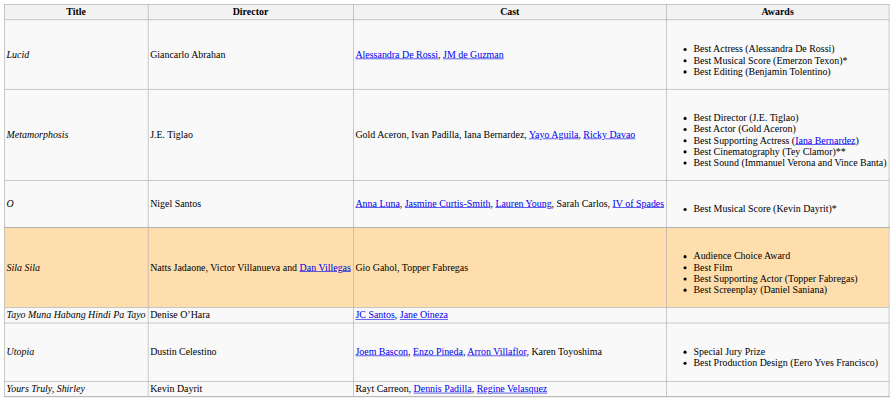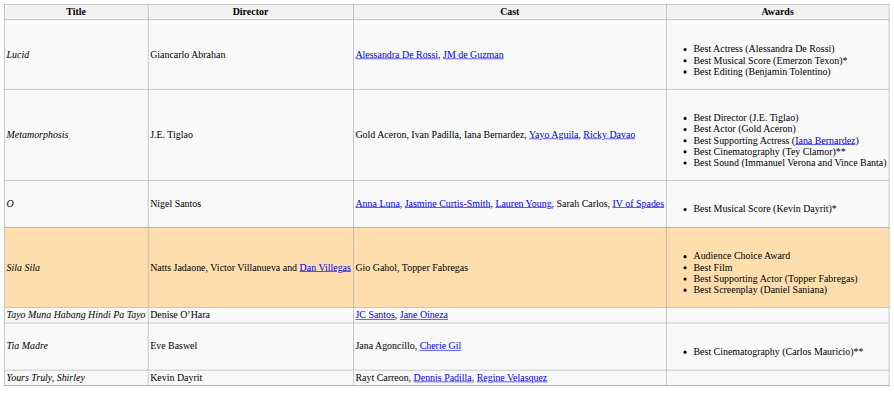+ row: Tia Madre | Eve Baswel | Jana Agoncillo, Cherie Gil | Best Cinematography (Carlos Mauricio)**
- row: Utopia | Dustin Celestino | Joem Bascon, Enzo Pineda, Arron Villaflor, Karen Toyoshima | Special Jury Prize Best Production Design (Eero Yves Francisco)
